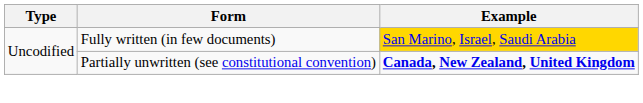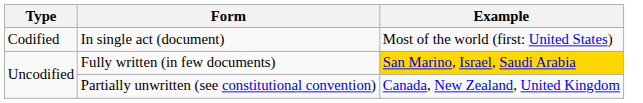+ row: Codified | In single act (document) | Most of the world (first: United States)
Partially unwritten (see constitutional convention) | Example: bold -> normal
